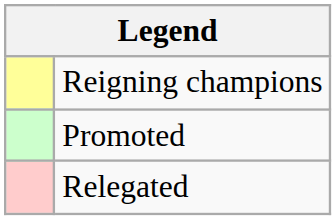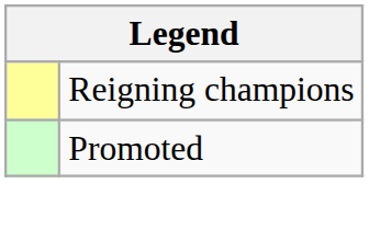- row: Relegated
